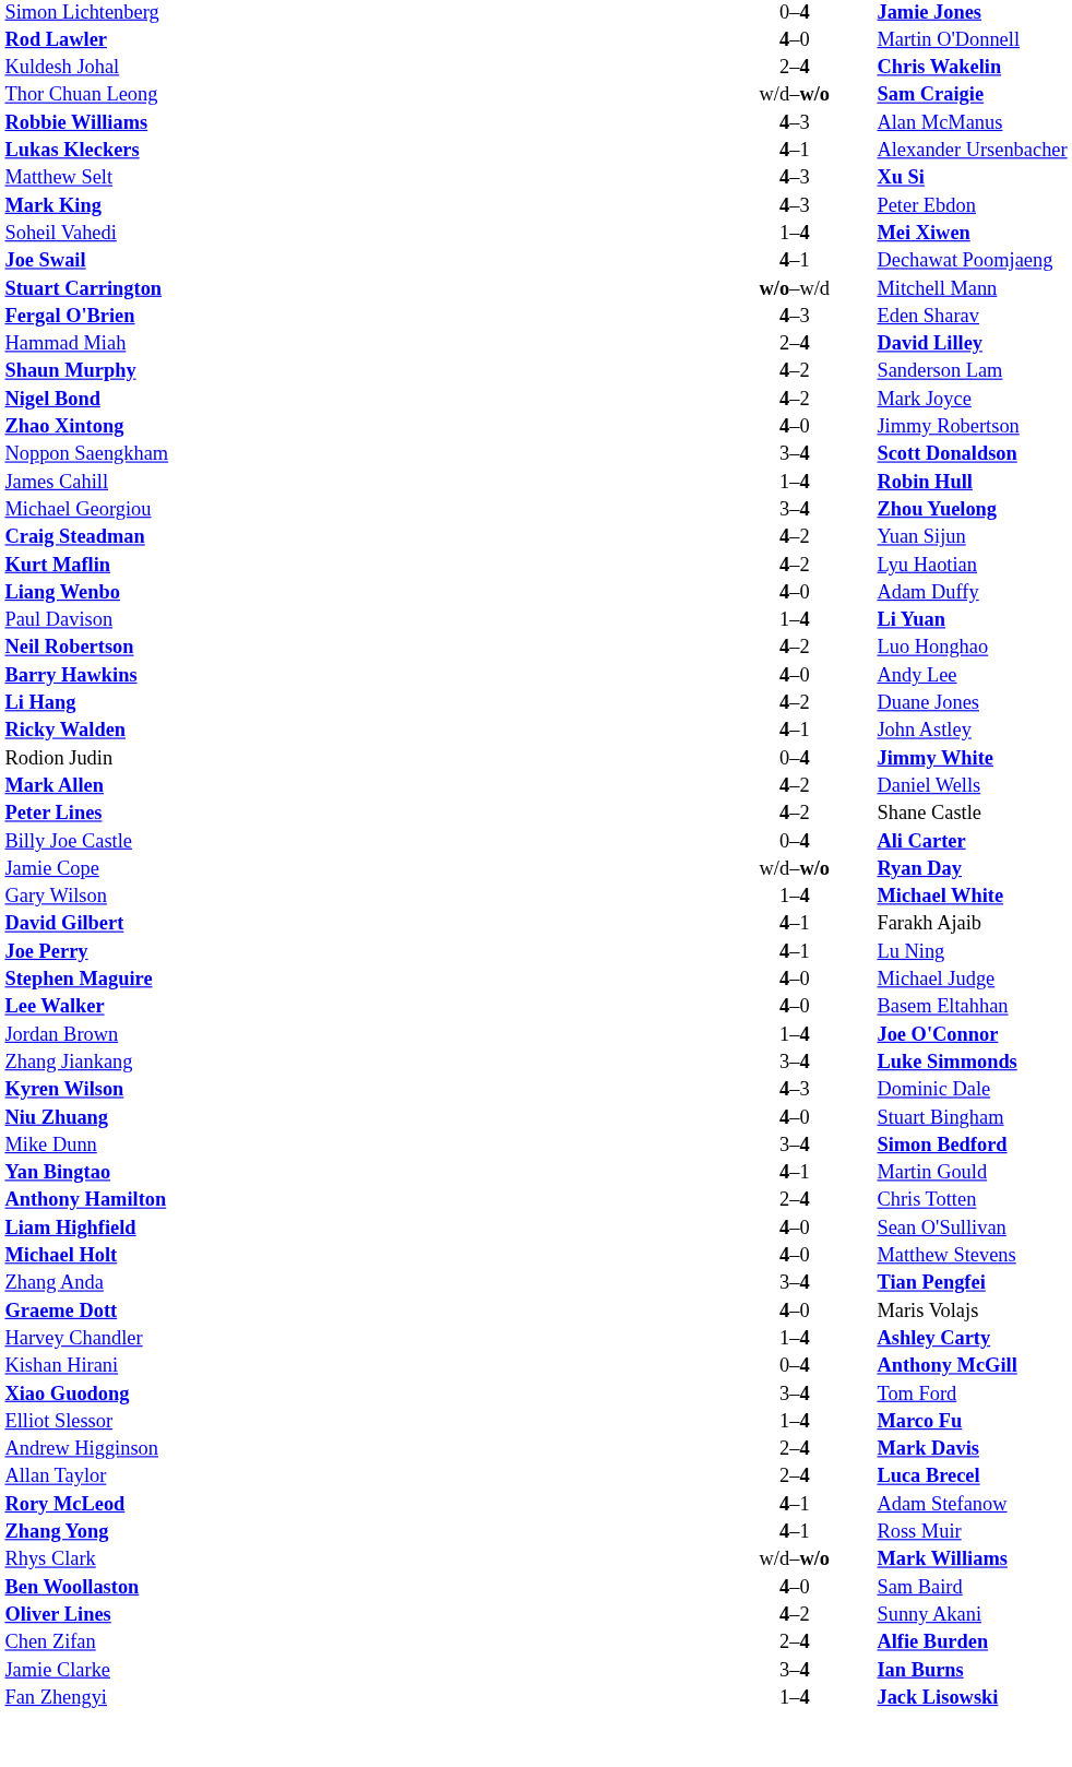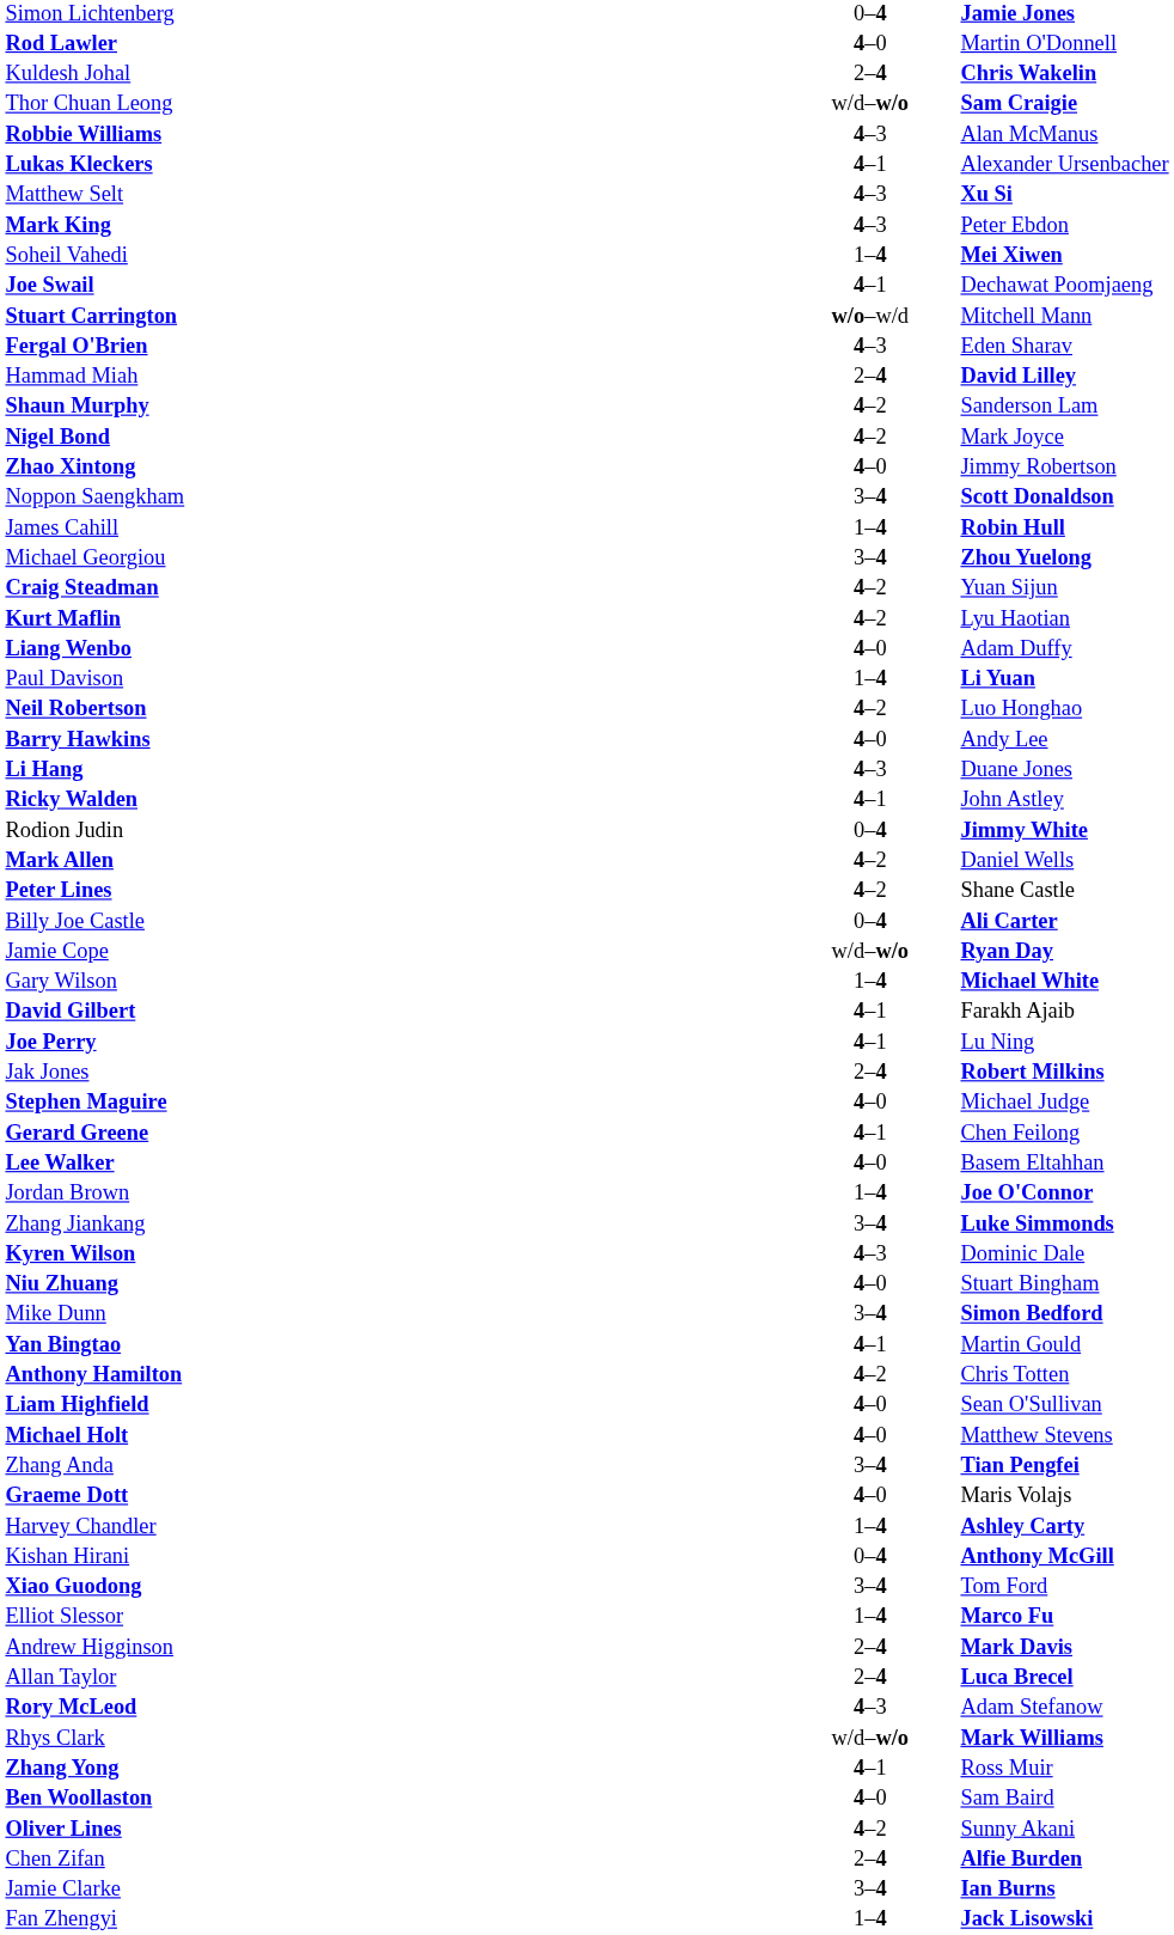Li Hang | column 2: 4–2 -> 4–3
+ row: Jak Jones | 2–4 | Robert Milkins
+ row: Gerard Greene | 4–1 | Chen Feilong
Anthony Hamilton | column 2: 2–4 -> 4–2
Rory McLeod | column 2: 4–1 -> 4–3
rows swapped: Zhang Yong <-> Rhys Clark
